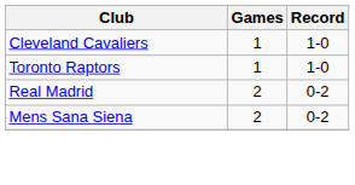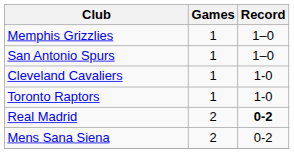+ row: Memphis Grizzlies | 1 | 1–0
+ row: San Antonio Spurs | 1 | 1–0
Real Madrid | Record: normal -> bold
